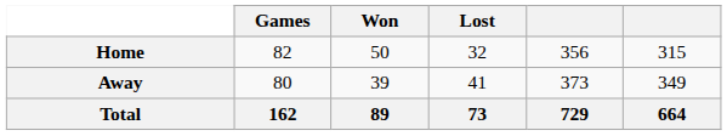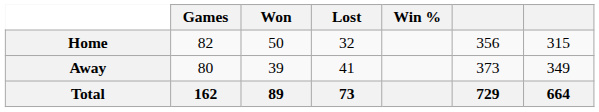+ column: Win %
